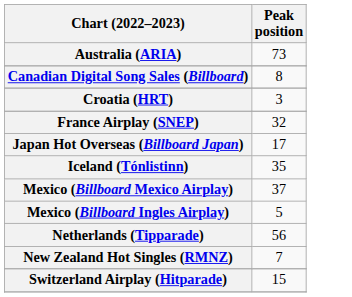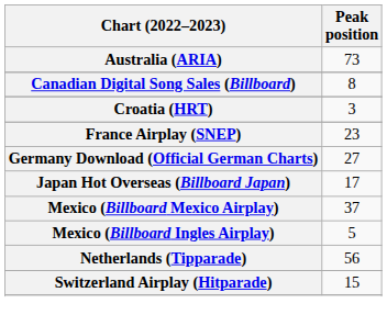France Airplay (SNEP) | Peak position: 32 -> 23
+ row: Germany Download (Official German Charts) | 27
- row: Iceland (Tónlistinn) | 35
- row: New Zealand Hot Singles (RMNZ) | 7
